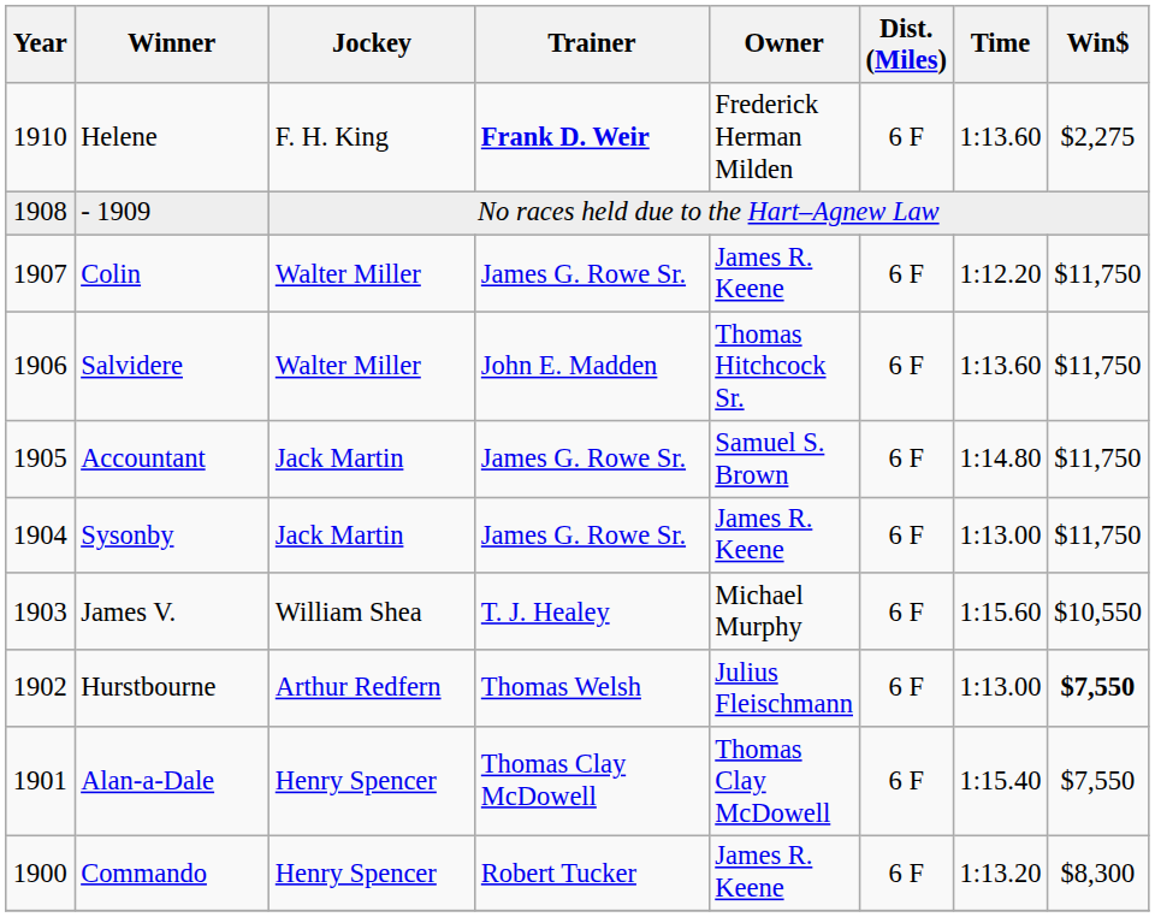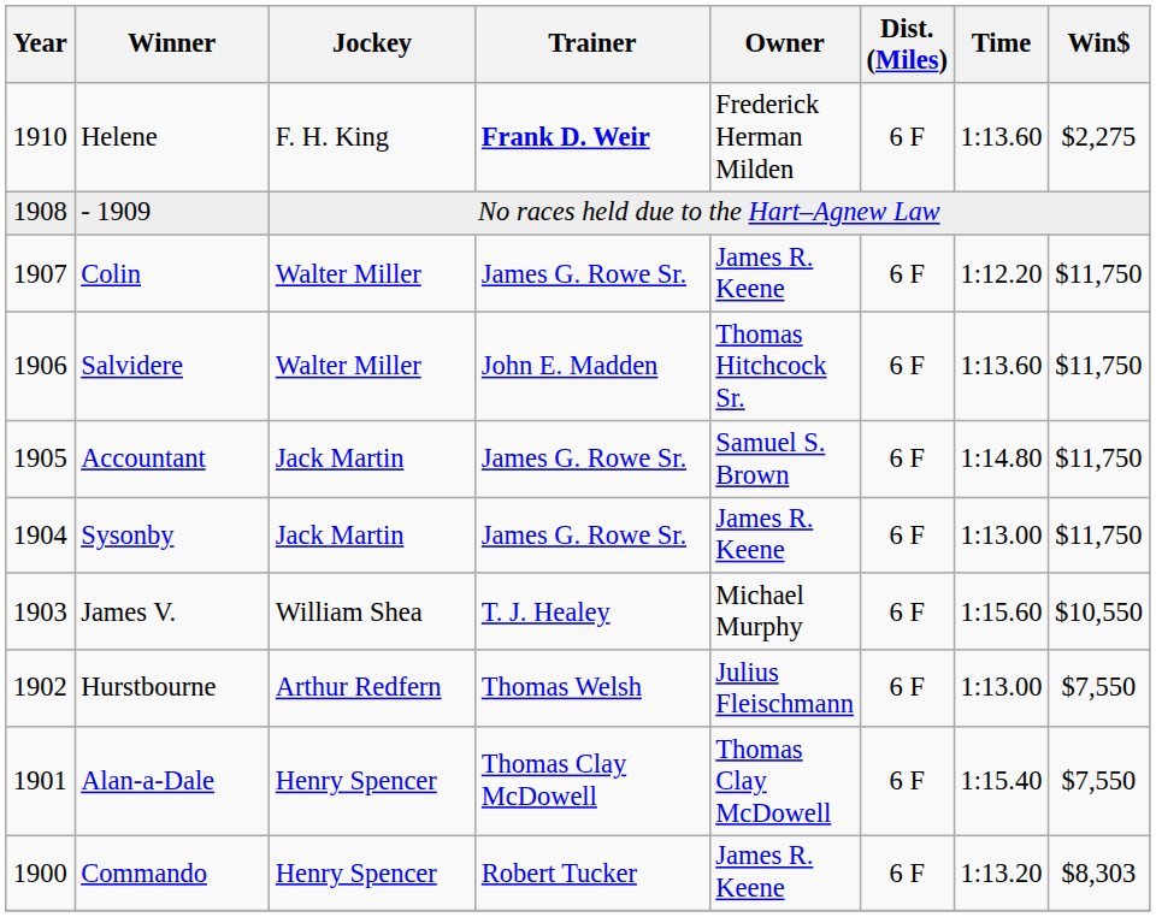Hurstbourne | Win$: bold -> normal
Commando | Win$: $8,300 -> $8,303
